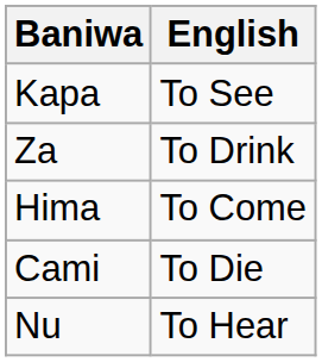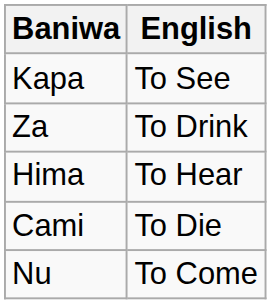Hima | English: To Come -> To Hear
Nu | English: To Hear -> To Come
